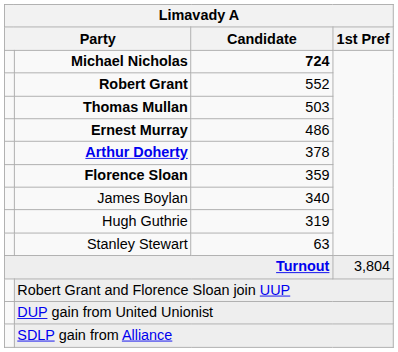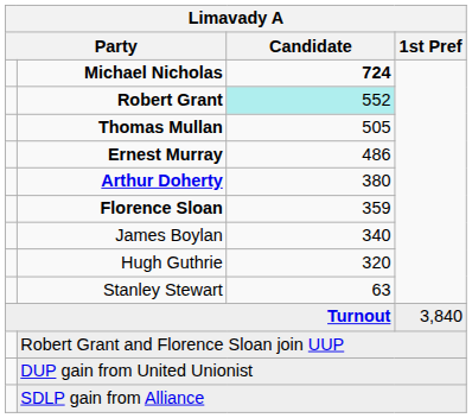Robert Grant | Candidate: no background -> paleturquoise background
Thomas Mullan | Candidate: 503 -> 505
Arthur Doherty | Candidate: 378 -> 380
Hugh Guthrie | Candidate: 319 -> 320
Turnout | 1st Pref: 3,804 -> 3,840
